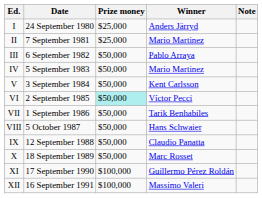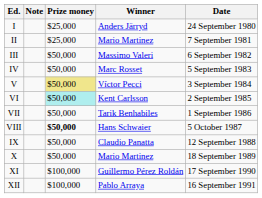columns swapped: Date <-> Note
III | Winner: Pablo Arraya -> Massimo Valeri
IV | Winner: Mario Martinez -> Marc Rosset
V | Prize money: no background -> khaki background
V | Winner: Kent Carlsson -> Víctor Pecci
VI | Winner: Víctor Pecci -> Kent Carlsson
VIII | Prize money: normal -> bold
X | Winner: Marc Rosset -> Mario Martinez
XII | Winner: Massimo Valeri -> Pablo Arraya
